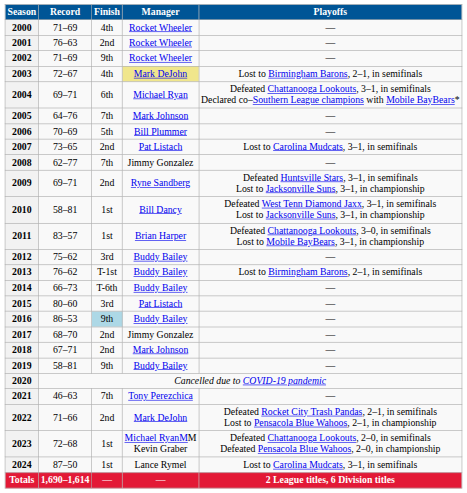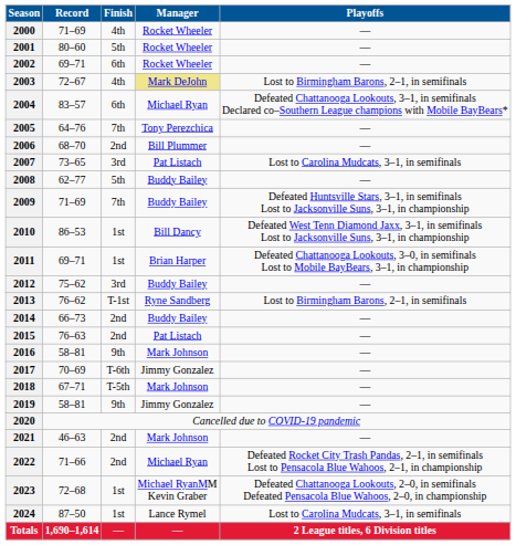2001 | Record: 76–63 -> 80–60
2001 | Finish: 2nd -> 5th
2002 | Record: 71–69 -> 69–71
2002 | Finish: 9th -> 6th
2004 | Record: 69–71 -> 83–57
2005 | Manager: Mark Johnson -> Tony Perezchica
2006 | Record: 70–69 -> 68–70
2006 | Finish: 5th -> 2nd
2007 | Finish: 2nd -> 3rd
2008 | Finish: 7th -> 5th
2008 | Manager: Jimmy Gonzalez -> Buddy Bailey
2009 | Record: 69–71 -> 71–69
2009 | Finish: 2nd -> 7th
2009 | Manager: Ryne Sandberg -> Buddy Bailey
2010 | Record: 58–81 -> 86–53
2011 | Record: 83–57 -> 69–71
2013 | Manager: Buddy Bailey -> Ryne Sandberg
2014 | Finish: T-6th -> 2nd
2015 | Record: 80–60 -> 76–63
2015 | Finish: 3rd -> 2nd
2016 | Record: 86–53 -> 58–81
2016 | Finish: lightblue background -> no background
2016 | Manager: Buddy Bailey -> Mark Johnson
2017 | Record: 68–70 -> 70–69
2017 | Finish: 2nd -> T-6th
2018 | Finish: 2nd -> T-5th
2019 | Manager: Buddy Bailey -> Jimmy Gonzalez
2021 | Finish: 7th -> 2nd
2021 | Manager: Tony Perezchica -> Mark Johnson
2022 | Manager: Mark DeJohn -> Michael Ryan
